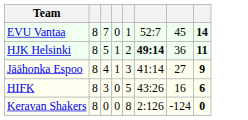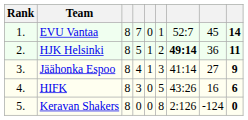+ column: Rank | 1. | 2. | 3. | 4. | 5.
